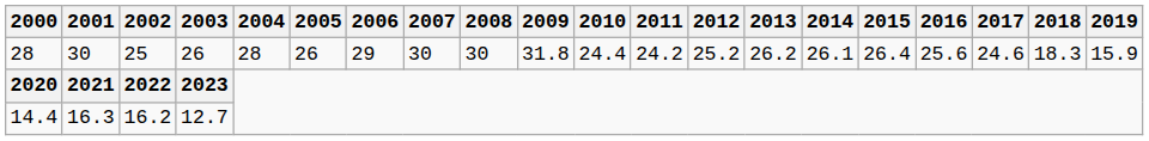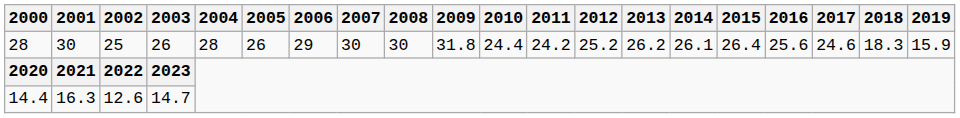14.4 | 2002: 16.2 -> 12.6
14.4 | 2003: 12.7 -> 14.7
